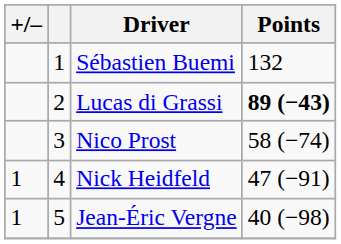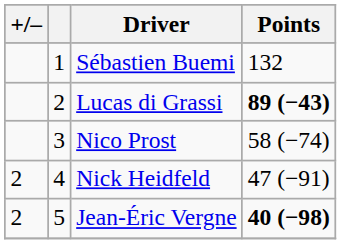Nick Heidfeld | +/–: 1 -> 2
Jean-Éric Vergne | +/–: 1 -> 2
Jean-Éric Vergne | Points: normal -> bold
